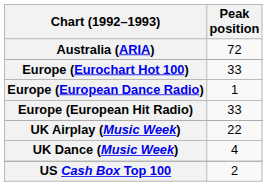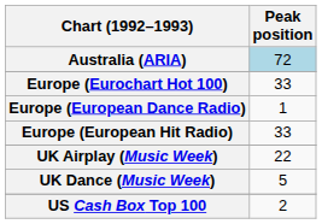Australia (ARIA) | Peak position: no background -> lightblue background
UK Dance (Music Week) | Peak position: 4 -> 5
